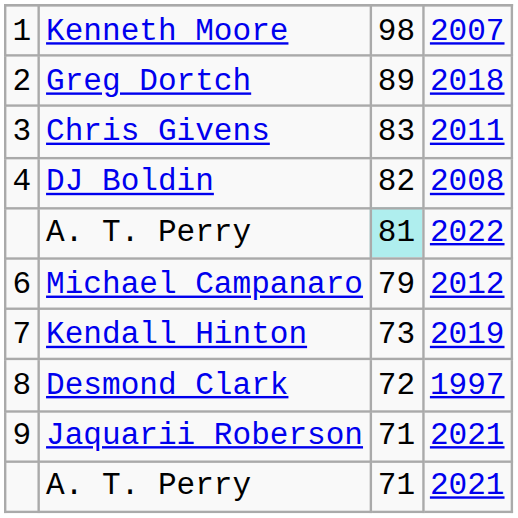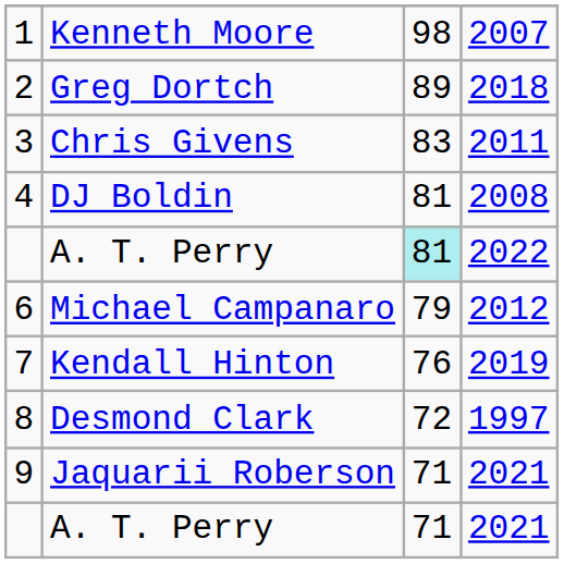DJ Boldin | column 3: 82 -> 81
Kendall Hinton | column 3: 73 -> 76
